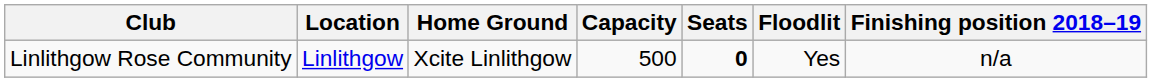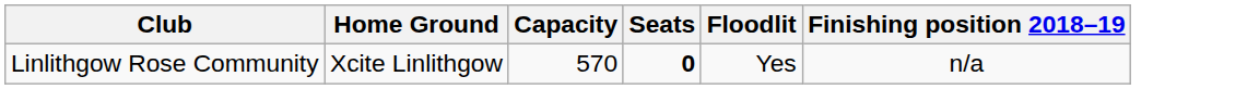- column: Location | Linlithgow
Linlithgow Rose Community | Capacity: 500 -> 570
